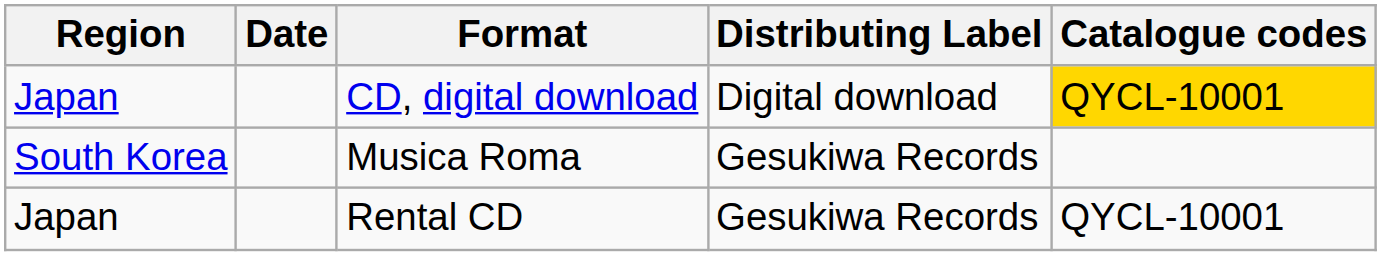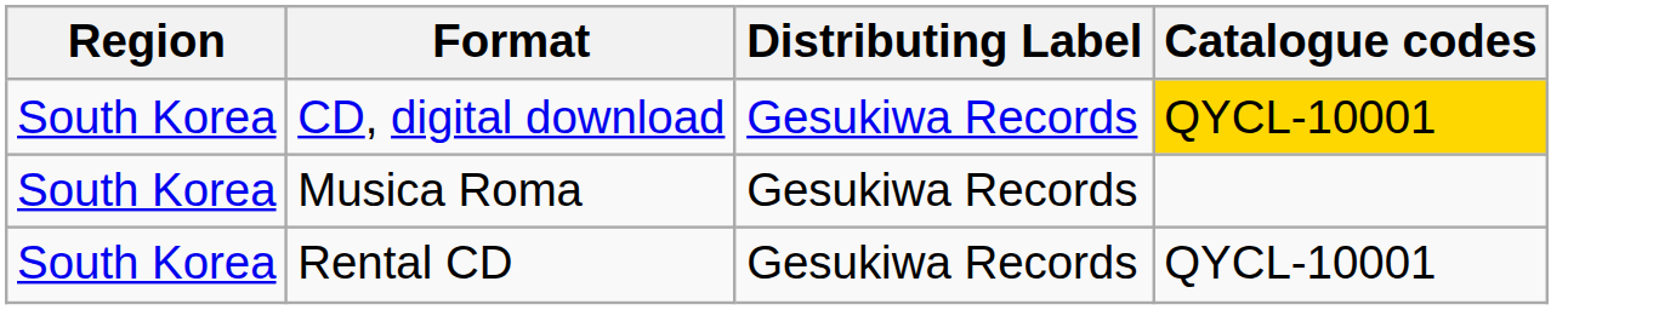- column: Date
CD, digital download | Region: Japan -> South Korea
CD, digital download | Distributing Label: Digital download -> Gesukiwa Records
Rental CD | Region: Japan -> South Korea
